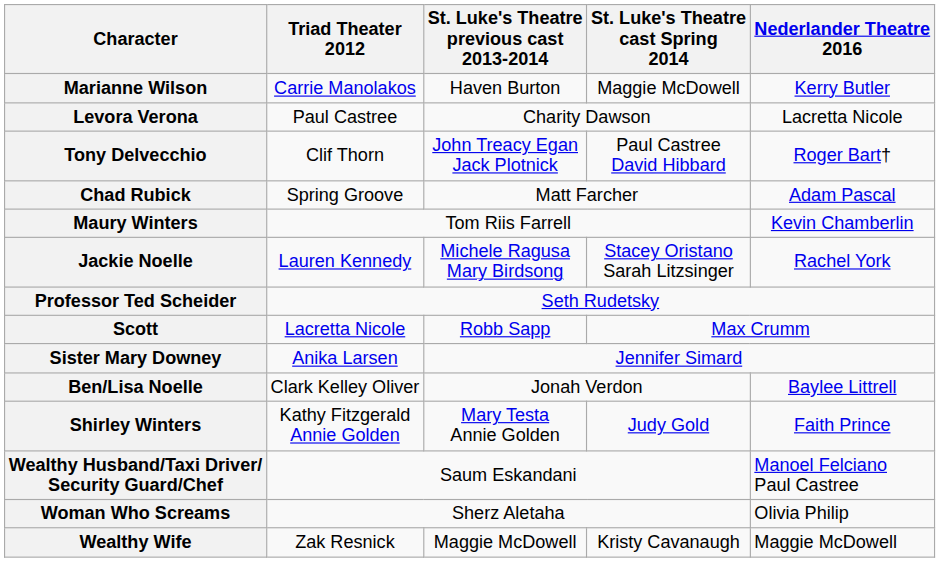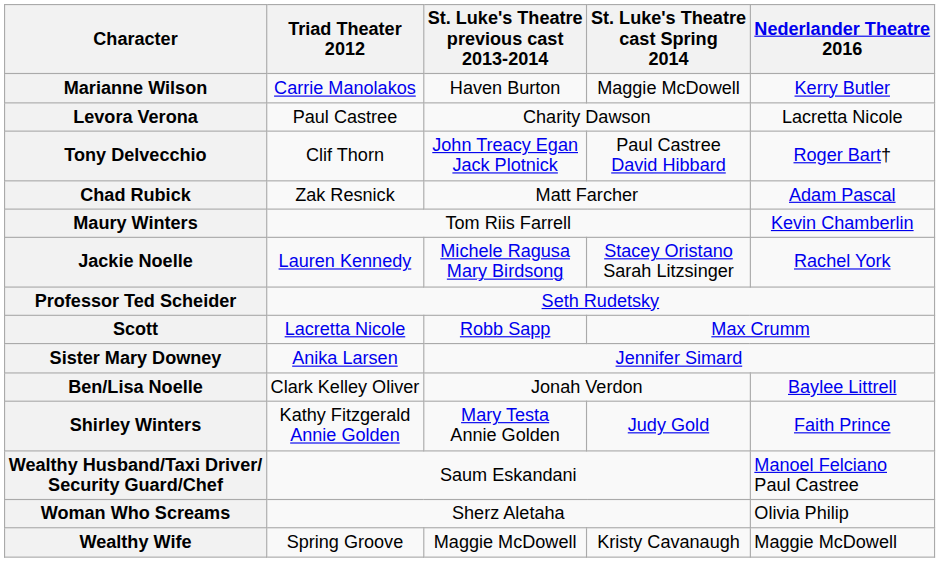Chad Rubick | Triad Theater 2012: Spring Groove -> Zak Resnick
Wealthy Wife | Triad Theater 2012: Zak Resnick -> Spring Groove
